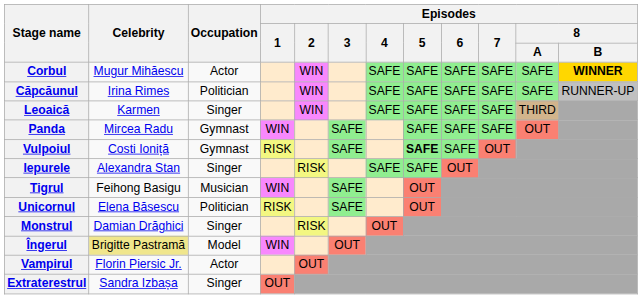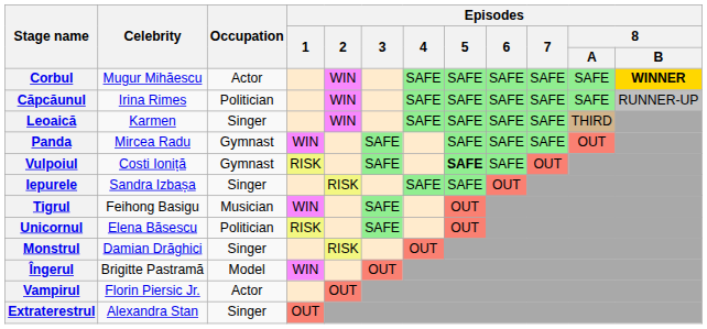Iepurele | Celebrity: Alexandra Stan -> Sandra Izbașa
Îngerul | Celebrity: khaki background -> no background
Extraterestrul | Celebrity: Sandra Izbașa -> Alexandra Stan
